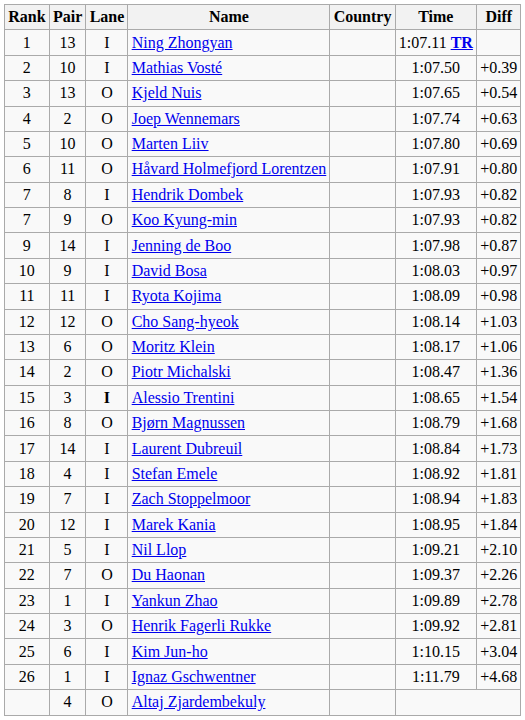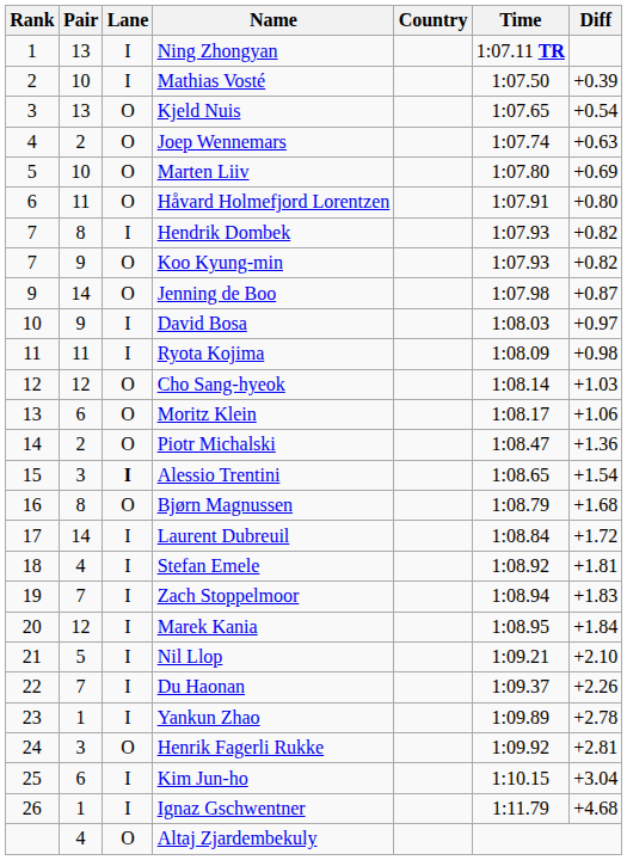Jenning de Boo | Lane: I -> O
Laurent Dubreuil | Diff: +1.73 -> +1.72
Du Haonan | Lane: O -> I
